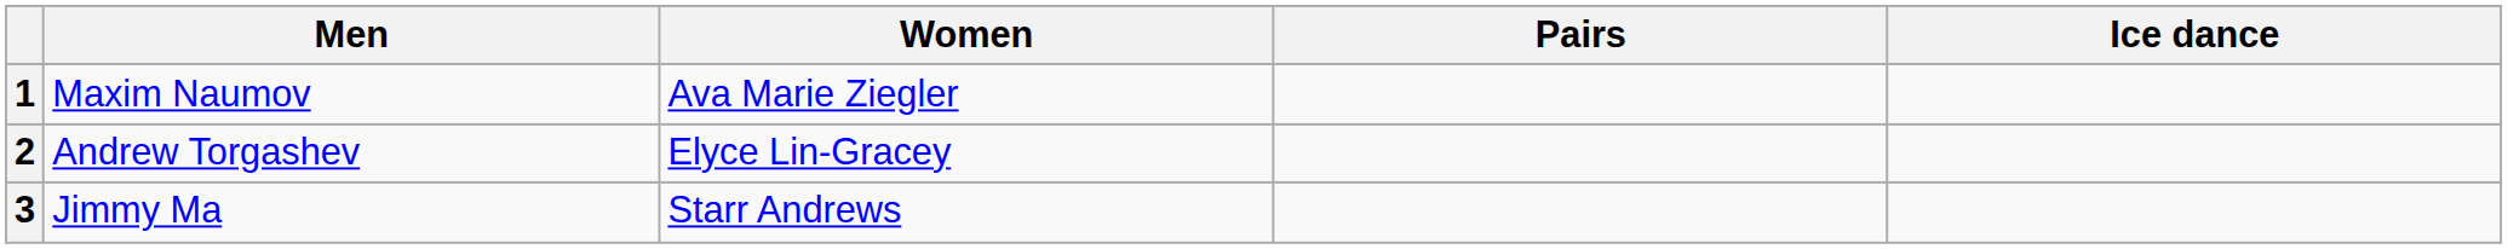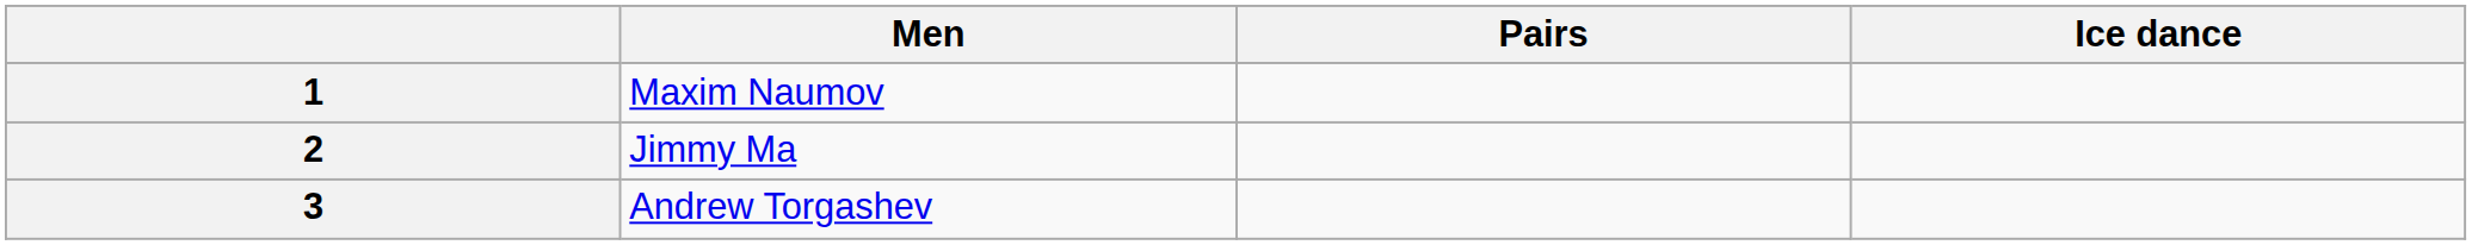- column: Women | Ava Marie Ziegler | Elyce Lin-Gracey | Starr Andrews
2 | Men: Andrew Torgashev -> Jimmy Ma
3 | Men: Jimmy Ma -> Andrew Torgashev
